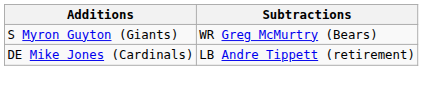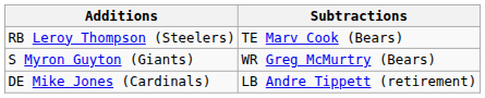+ row: RB Leroy Thompson (Steelers) | TE Marv Cook (Bears)
